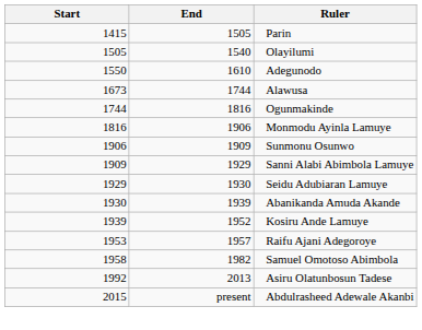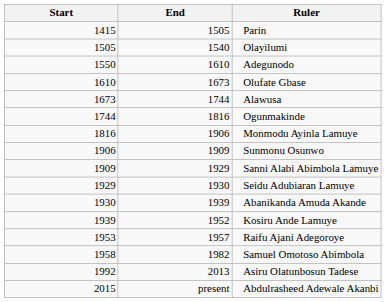+ row: 1610 | 1673 | Olufate Gbase
